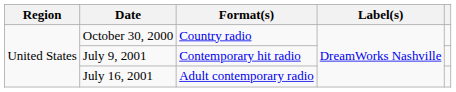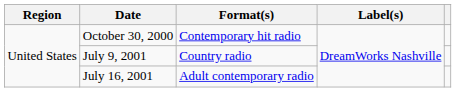October 30, 2000 | Format(s): Country radio -> Contemporary hit radio
July 9, 2001 | Format(s): Contemporary hit radio -> Country radio
